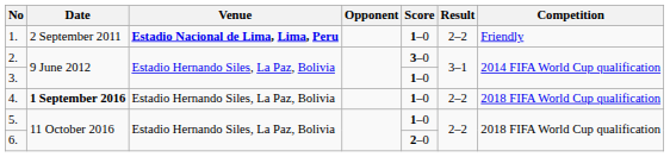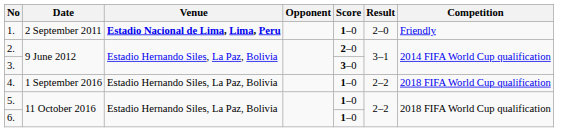1. | Result: 2–2 -> 2–0
2. | Score: 3–0 -> 2–0
3. | Score: 1–0 -> 3–0
4. | Date: bold -> normal
6. | Score: 2–0 -> 1–0
